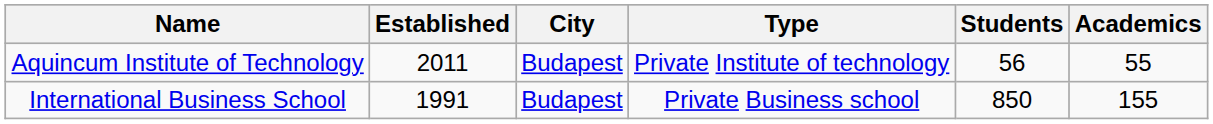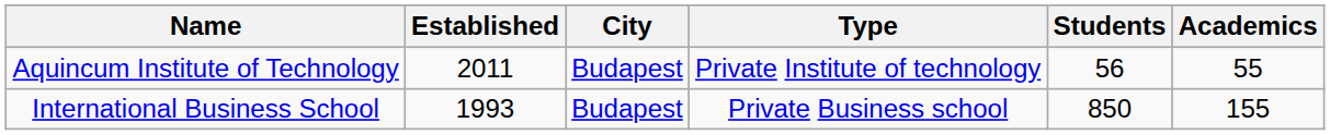International Business School | Established: 1991 -> 1993
